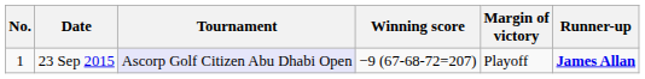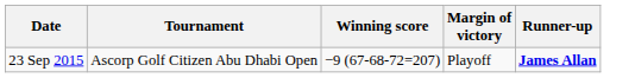- column: No. | 1
23 Sep 2015 | Tournament: lavender background -> no background
